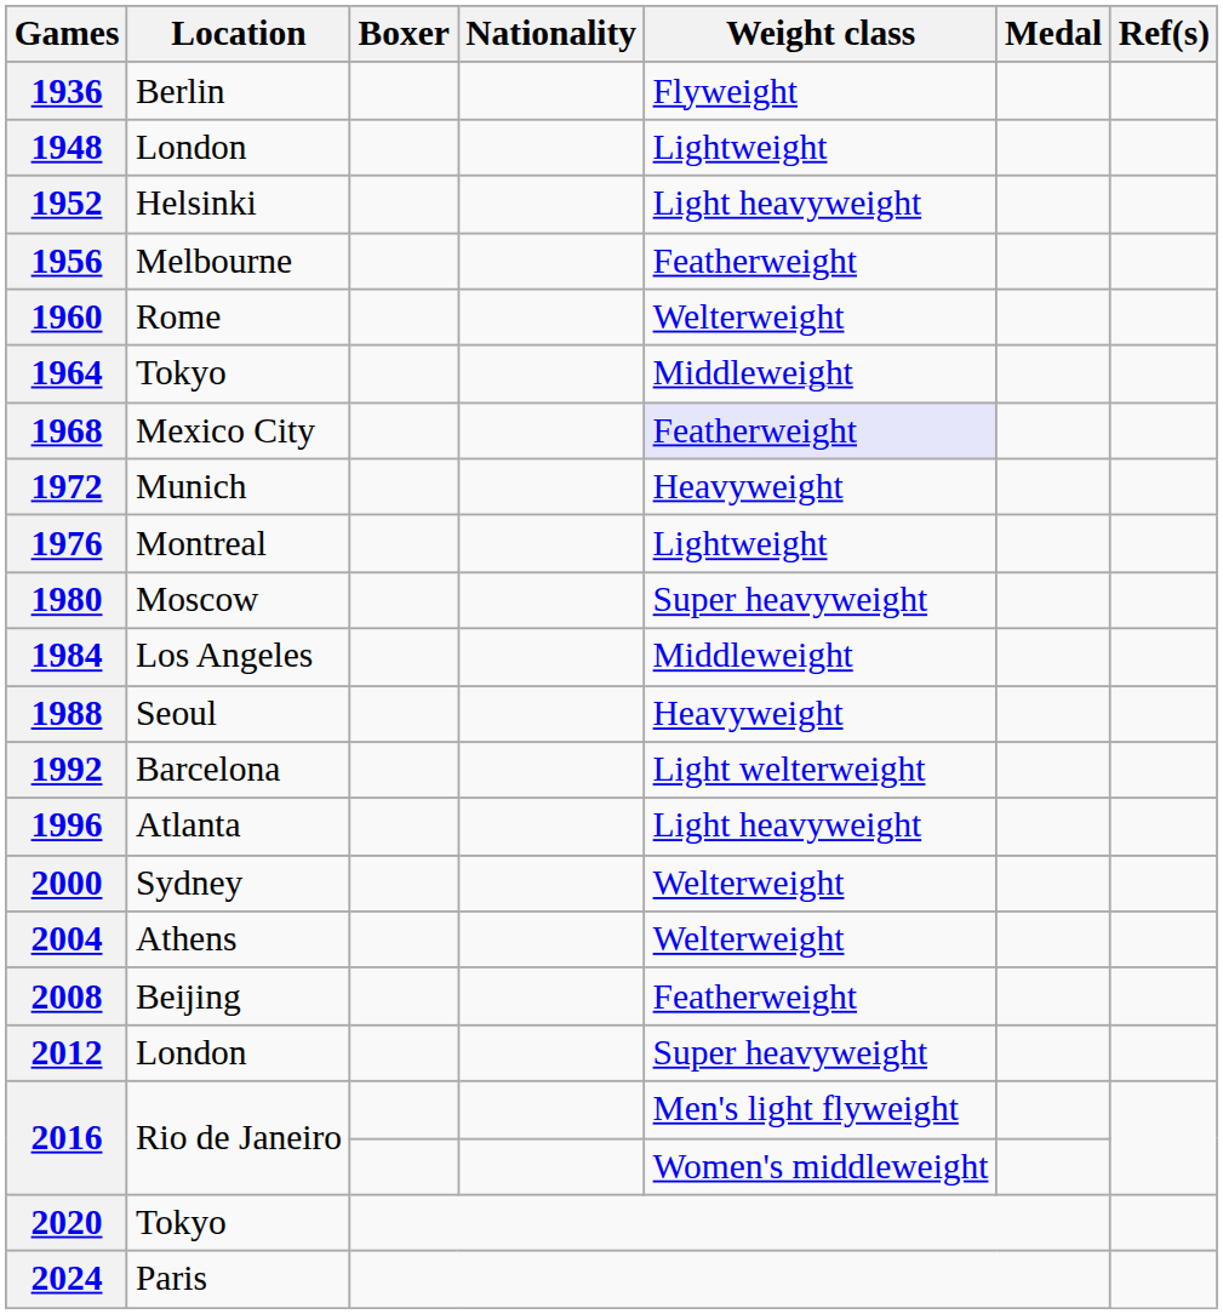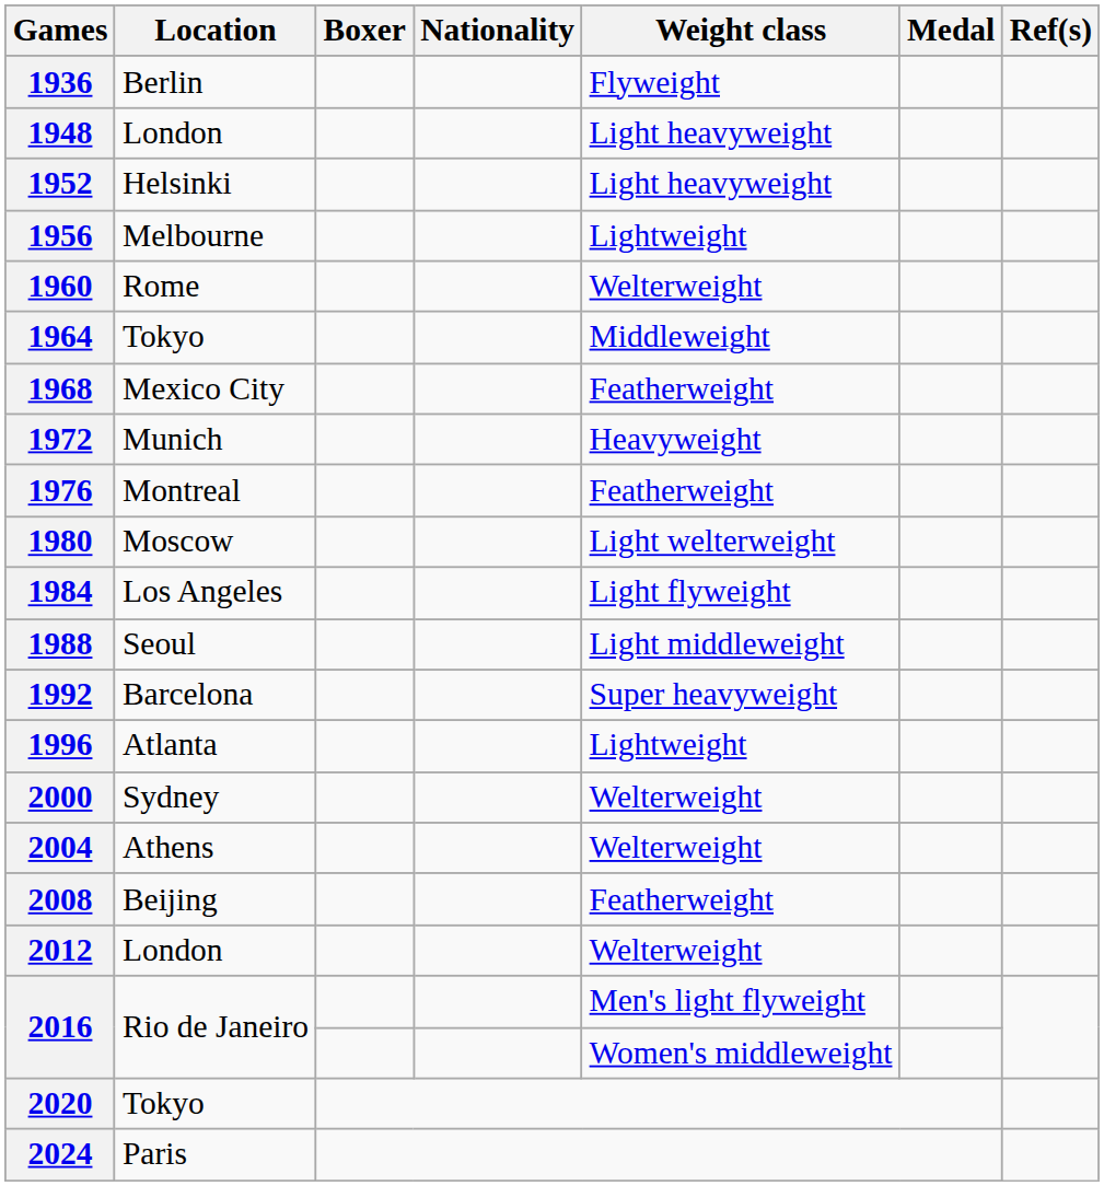1948 | Weight class: Lightweight -> Light heavyweight
1956 | Weight class: Featherweight -> Lightweight
1968 | Weight class: lavender background -> no background
1976 | Weight class: Lightweight -> Featherweight
1980 | Weight class: Super heavyweight -> Light welterweight
1984 | Weight class: Middleweight -> Light flyweight
1988 | Weight class: Heavyweight -> Light middleweight
1992 | Weight class: Light welterweight -> Super heavyweight
1996 | Weight class: Light heavyweight -> Lightweight
2012 | Weight class: Super heavyweight -> Welterweight
